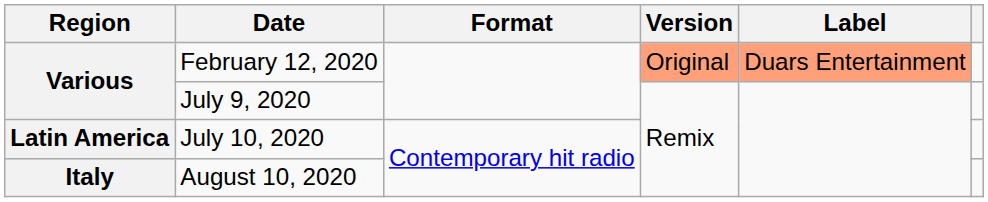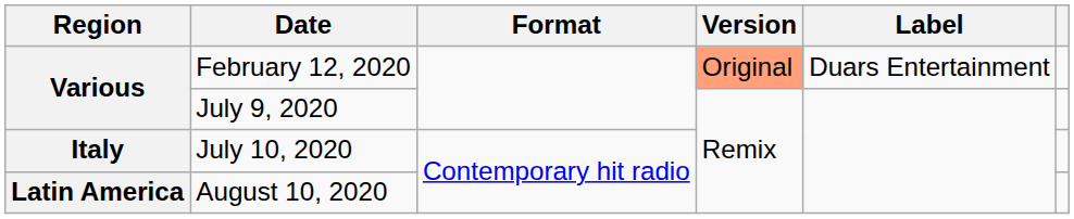February 12, 2020 | Label: lightsalmon background -> no background
July 10, 2020 | Region: Latin America -> Italy
August 10, 2020 | Region: Italy -> Latin America
